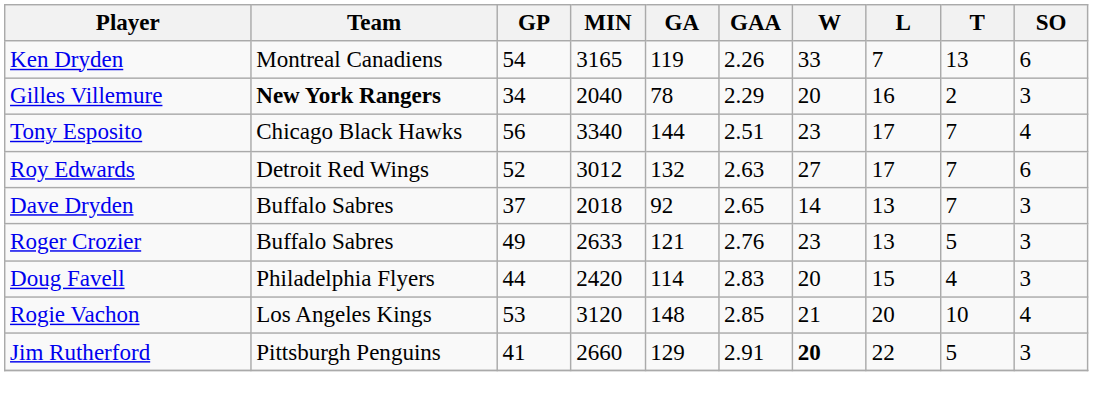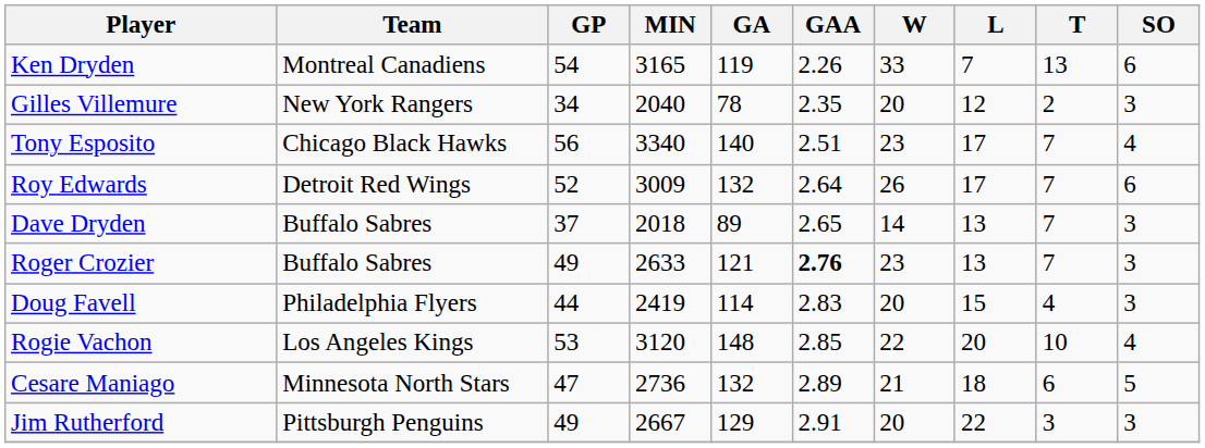Gilles Villemure | Team: bold -> normal
Gilles Villemure | GAA: 2.29 -> 2.35
Gilles Villemure | L: 16 -> 12
Tony Esposito | GA: 144 -> 140
Roy Edwards | MIN: 3012 -> 3009
Roy Edwards | GAA: 2.63 -> 2.64
Roy Edwards | W: 27 -> 26
Dave Dryden | GA: 92 -> 89
Roger Crozier | GAA: normal -> bold
Roger Crozier | T: 5 -> 7
Doug Favell | MIN: 2420 -> 2419
Rogie Vachon | W: 21 -> 22
+ row: Cesare Maniago | Minnesota North Stars | 47 | 2736 | 132 | 2.89 | 21 | 18 | 6 | 5
Jim Rutherford | GP: 41 -> 49
Jim Rutherford | MIN: 2660 -> 2667
Jim Rutherford | W: bold -> normal
Jim Rutherford | T: 5 -> 3
